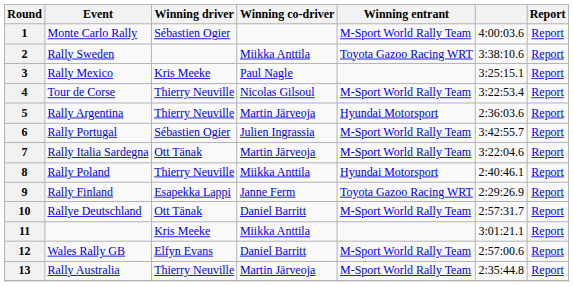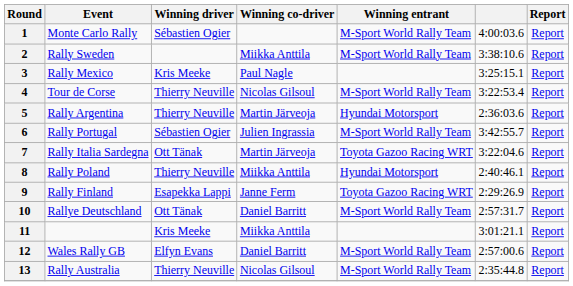2 | Winning entrant: Toyota Gazoo Racing WRT -> M-Sport World Rally Team
7 | Winning entrant: M-Sport World Rally Team -> Toyota Gazoo Racing WRT
13 | Winning co-driver: Martin Järveoja -> Nicolas Gilsoul
